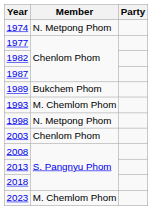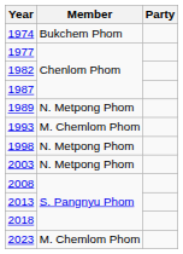1974 | Member: N. Metpong Phom -> Bukchem Phom
1989 | Member: Bukchem Phom -> N. Metpong Phom
2003 | Member: Chenlom Phom -> N. Metpong Phom
